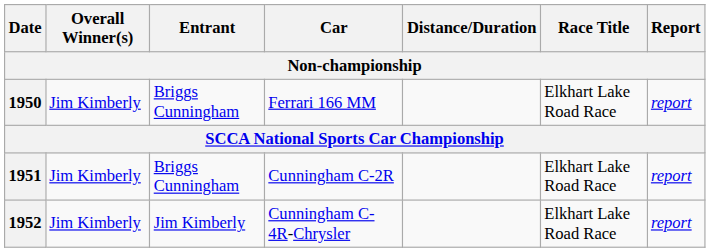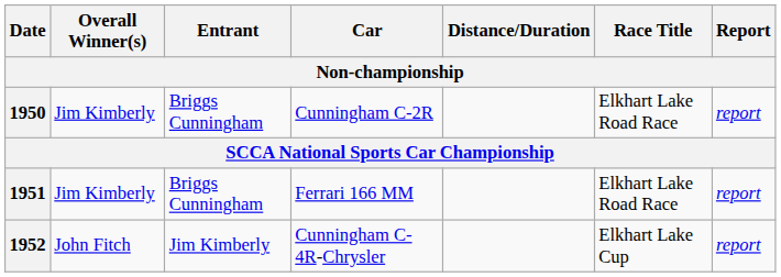1950 | Car: Ferrari 166 MM -> Cunningham C-2R
1951 | Car: Cunningham C-2R -> Ferrari 166 MM
1952 | Overall Winner(s): Jim Kimberly -> John Fitch
1952 | Race Title: Elkhart Lake Road Race -> Elkhart Lake Cup
